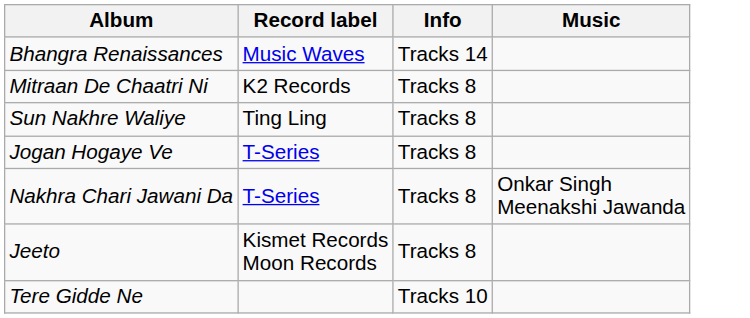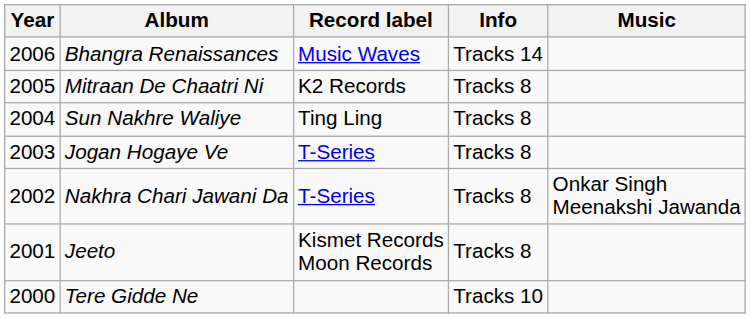+ column: Year | 2006 | 2005 | 2004 | 2003 | 2002 | 2001 | 2000
